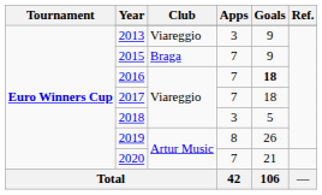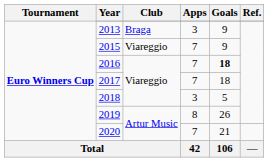2013 | Club: Viareggio -> Braga
2015 | Club: Braga -> Viareggio
